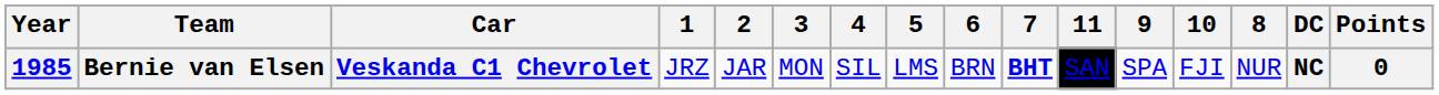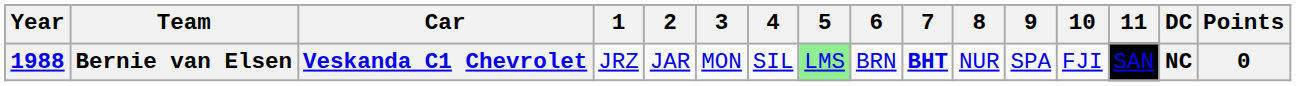columns swapped: 8 <-> 11
Bernie van Elsen | Year: 1985 -> 1988
Bernie van Elsen | 5: no background -> lightgreen background
